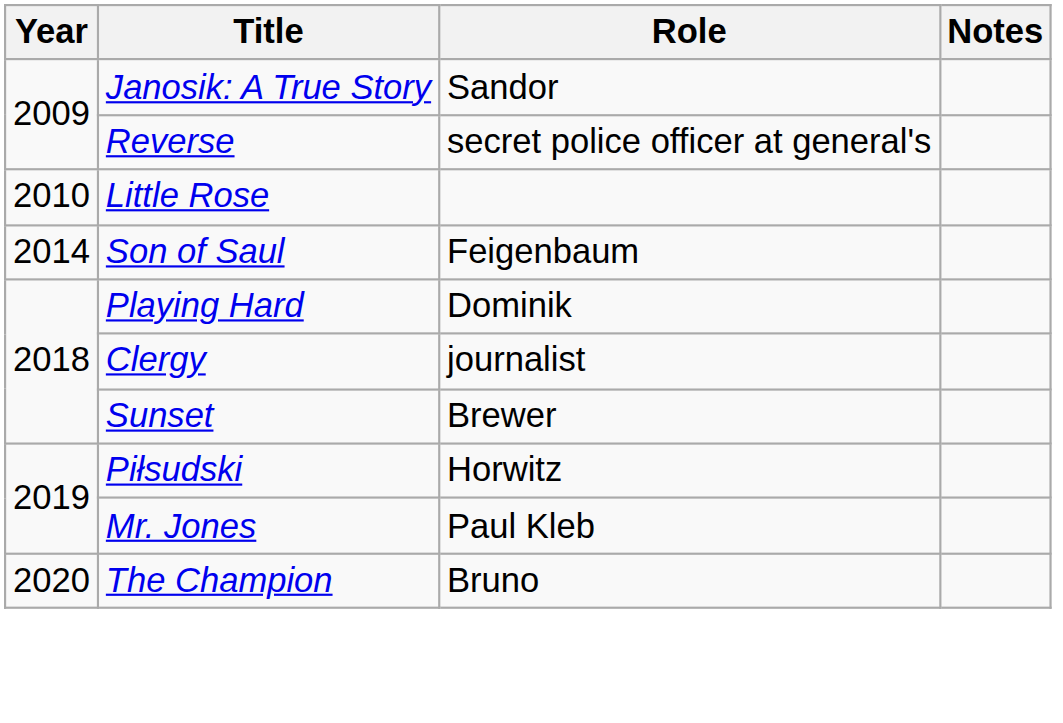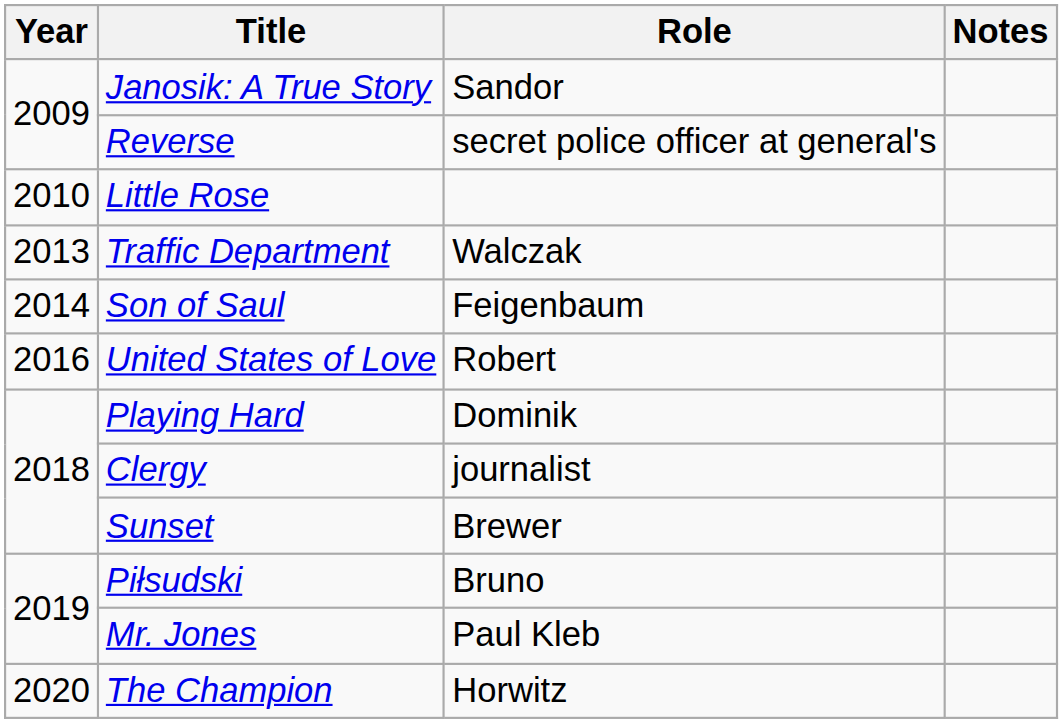+ row: 2013 | Traffic Department | Walczak
+ row: 2016 | United States of Love | Robert
Piłsudski | Role: Horwitz -> Bruno
The Champion | Role: Bruno -> Horwitz
